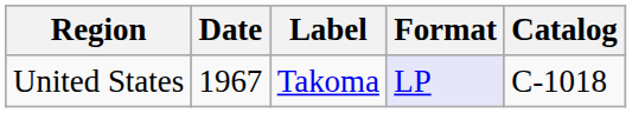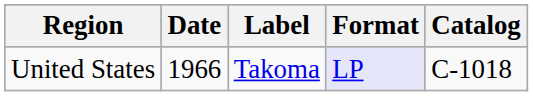United States | Date: 1967 -> 1966
